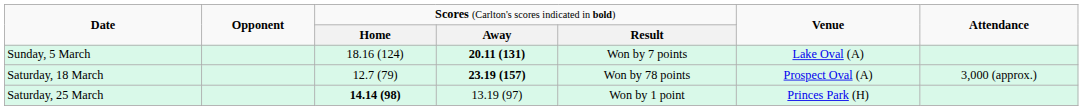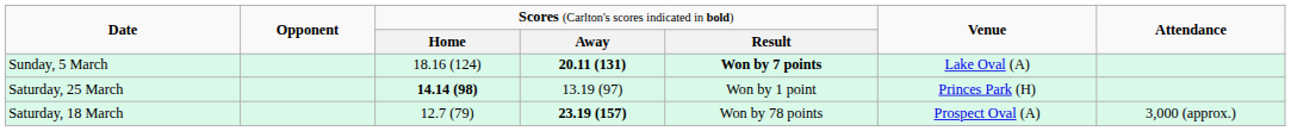Sunday, 5 March | column 5: normal -> bold
rows swapped: Saturday, 18 March <-> Saturday, 25 March
